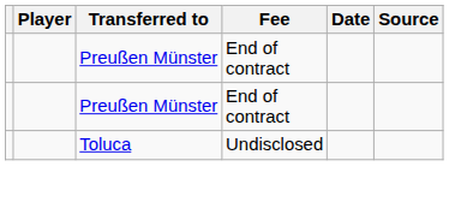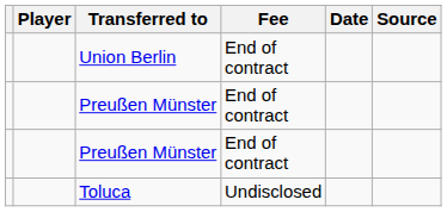+ row: Union Berlin | End of contract
